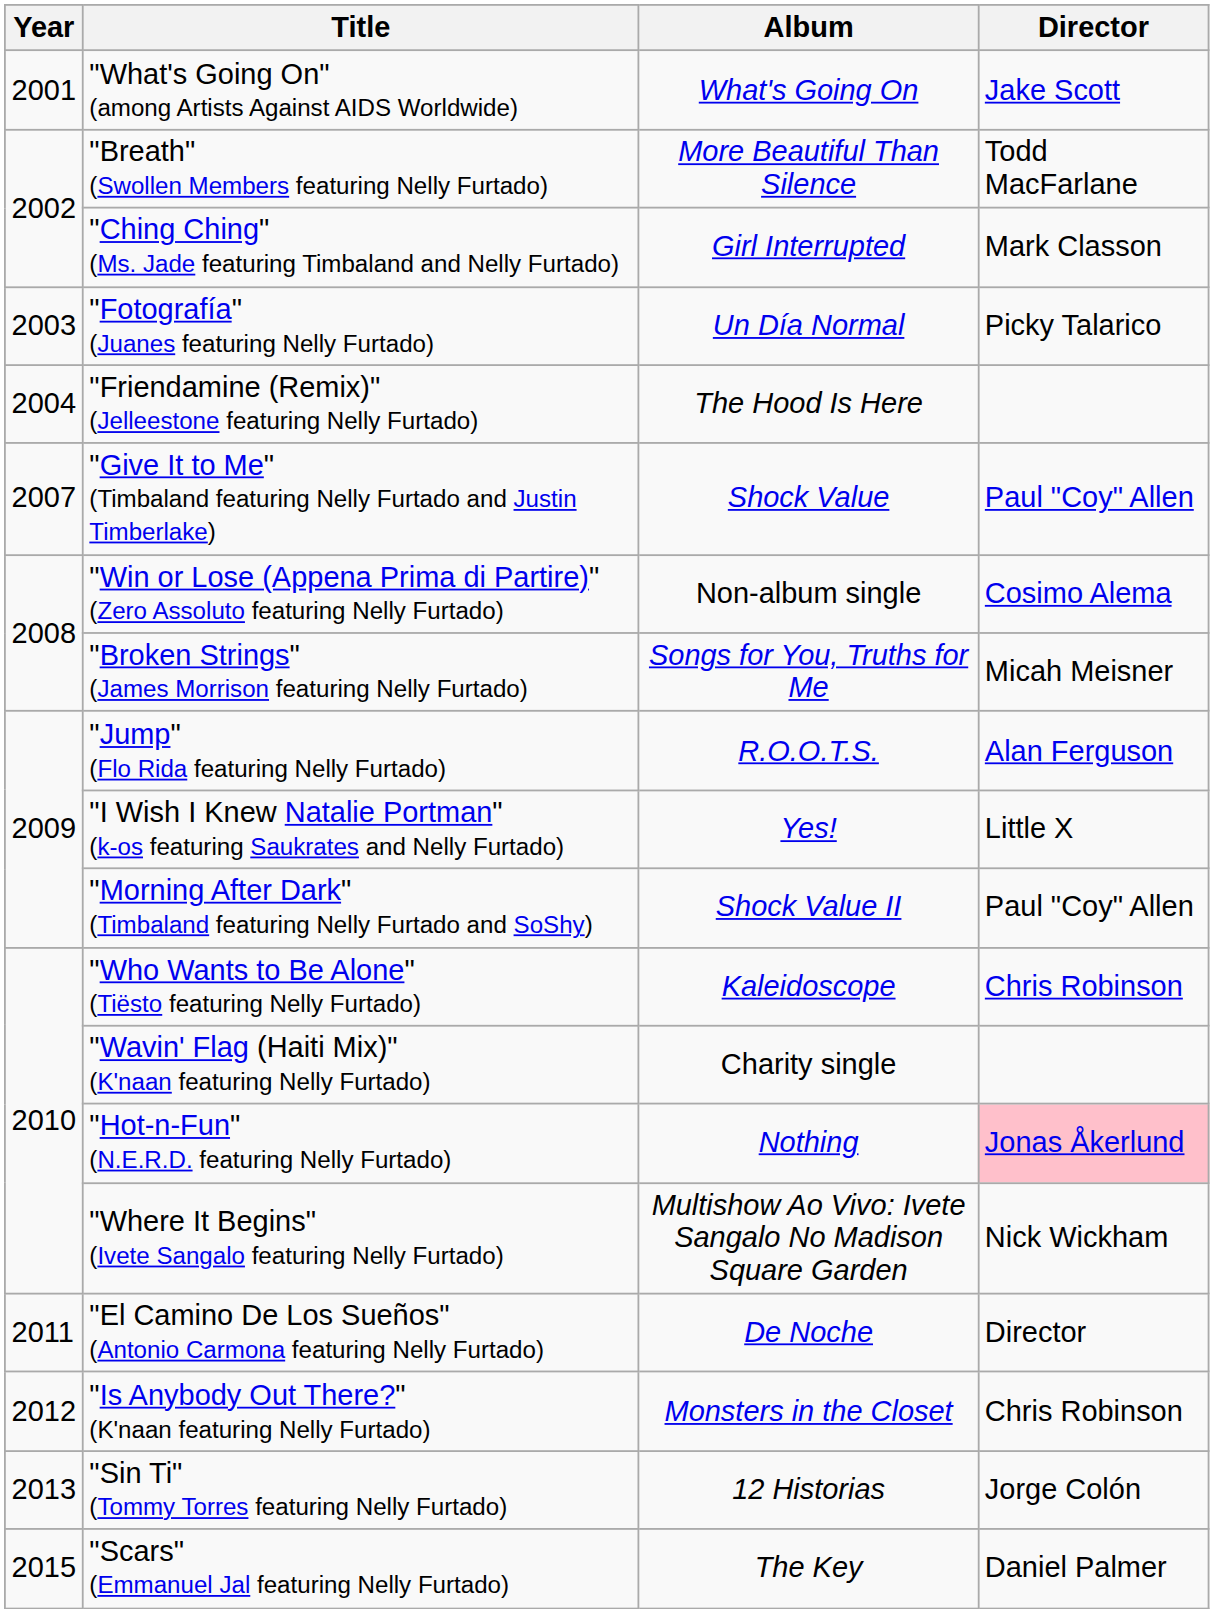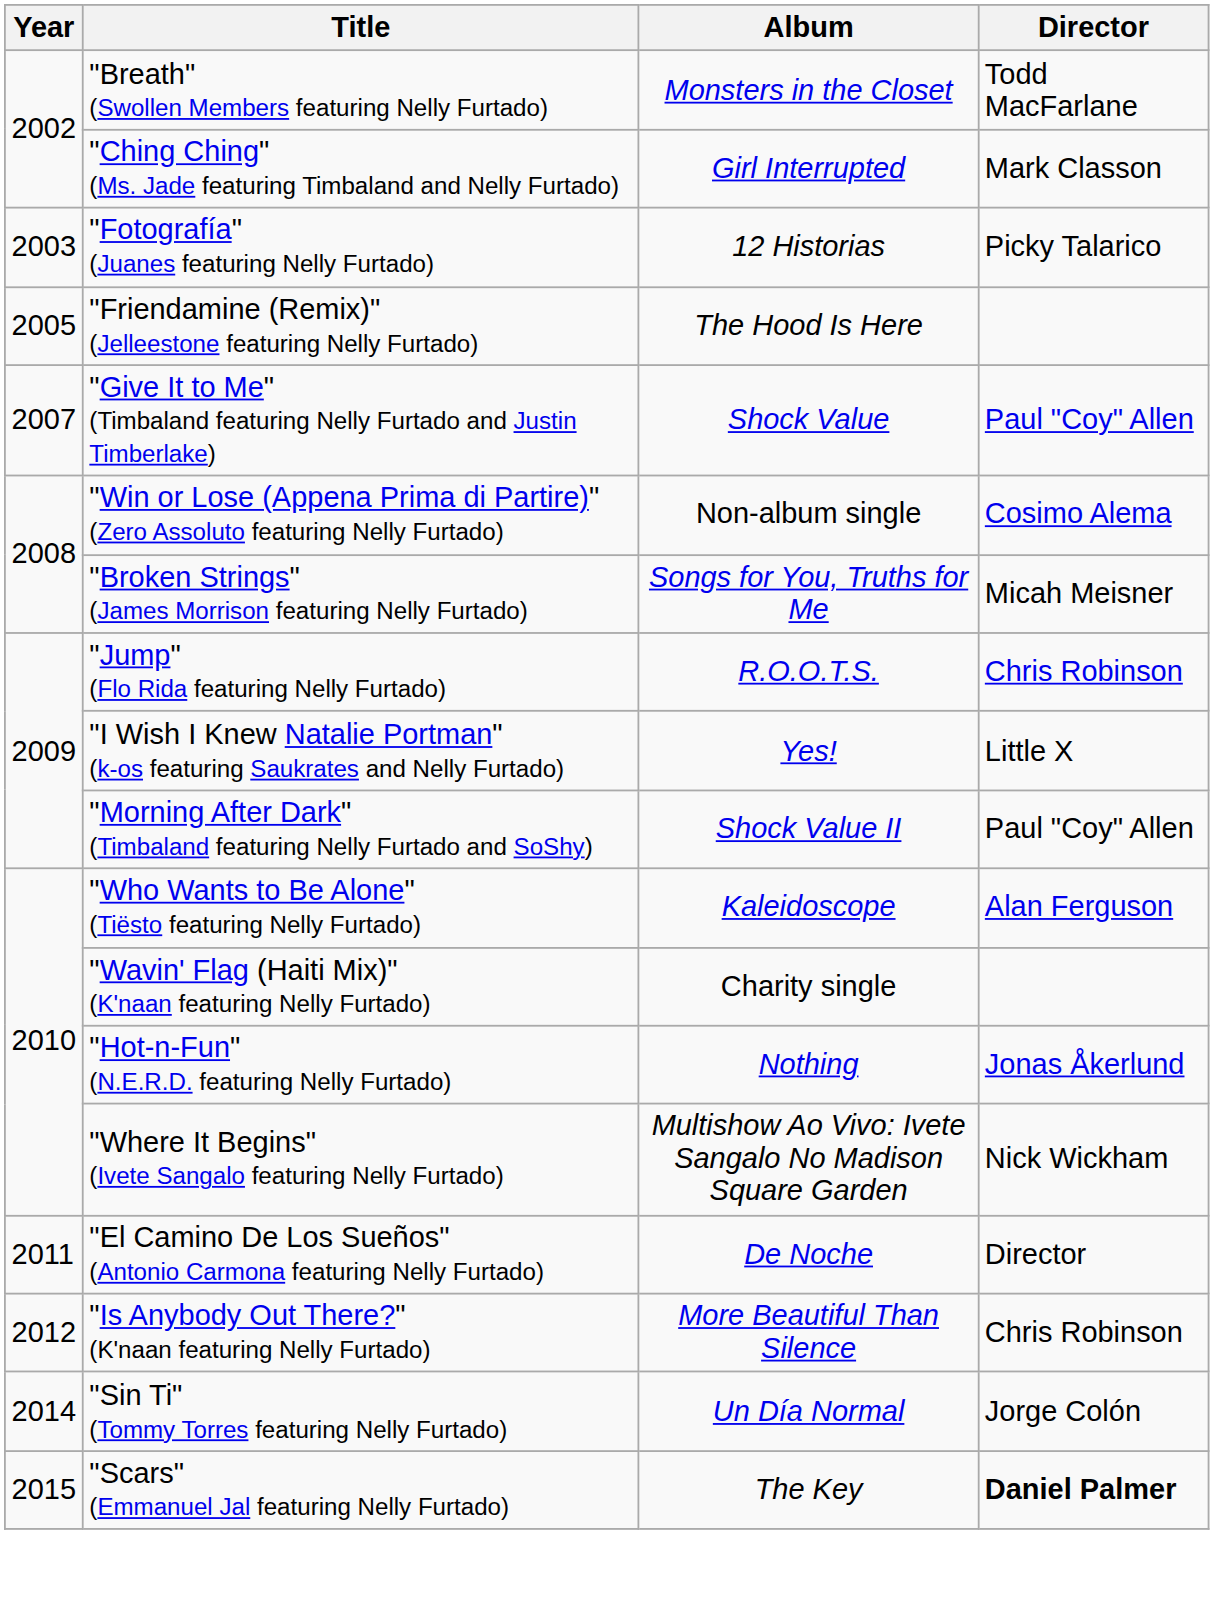- row: 2001 | "What's Going On" (among Artists Against AIDS Worldwide) | What's Going On | Jake Scott
"Breath" (Swollen Members featuring Nelly Furtado) | Album: More Beautiful Than Silence -> Monsters in the Closet
"Fotografía" (Juanes featuring Nelly Furtado) | Album: Un Día Normal -> 12 Historias
"Friendamine (Remix)" (Jelleestone featuring Nelly Furtado) | Year: 2004 -> 2005
"Jump" (Flo Rida featuring Nelly Furtado) | Director: Alan Ferguson -> Chris Robinson
"Who Wants to Be Alone" (Tiësto featuring Nelly Furtado) | Director: Chris Robinson -> Alan Ferguson
"Hot-n-Fun" (N.E.R.D. featuring Nelly Furtado) | Director: pink background -> no background
"Is Anybody Out There?" (K'naan featuring Nelly Furtado) | Album: Monsters in the Closet -> More Beautiful Than Silence
"Sin Ti" (Tommy Torres featuring Nelly Furtado) | Year: 2013 -> 2014
"Sin Ti" (Tommy Torres featuring Nelly Furtado) | Album: 12 Historias -> Un Día Normal
"Scars" (Emmanuel Jal featuring Nelly Furtado) | Director: normal -> bold
